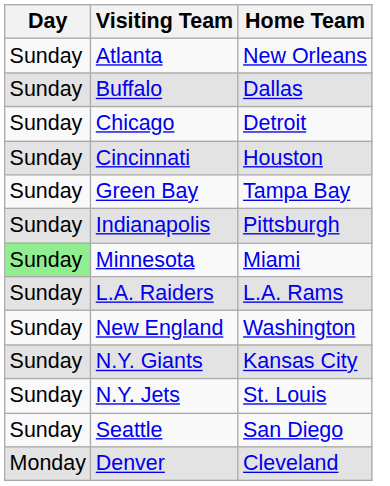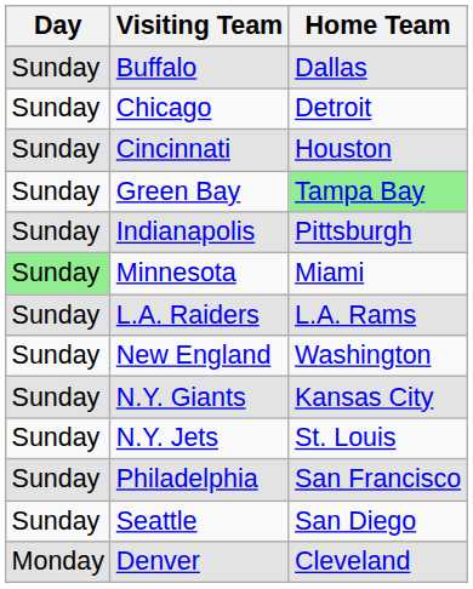- row: Sunday | Atlanta | New Orleans
Green Bay | Home Team: no background -> lightgreen background
+ row: Sunday | Philadelphia | San Francisco
